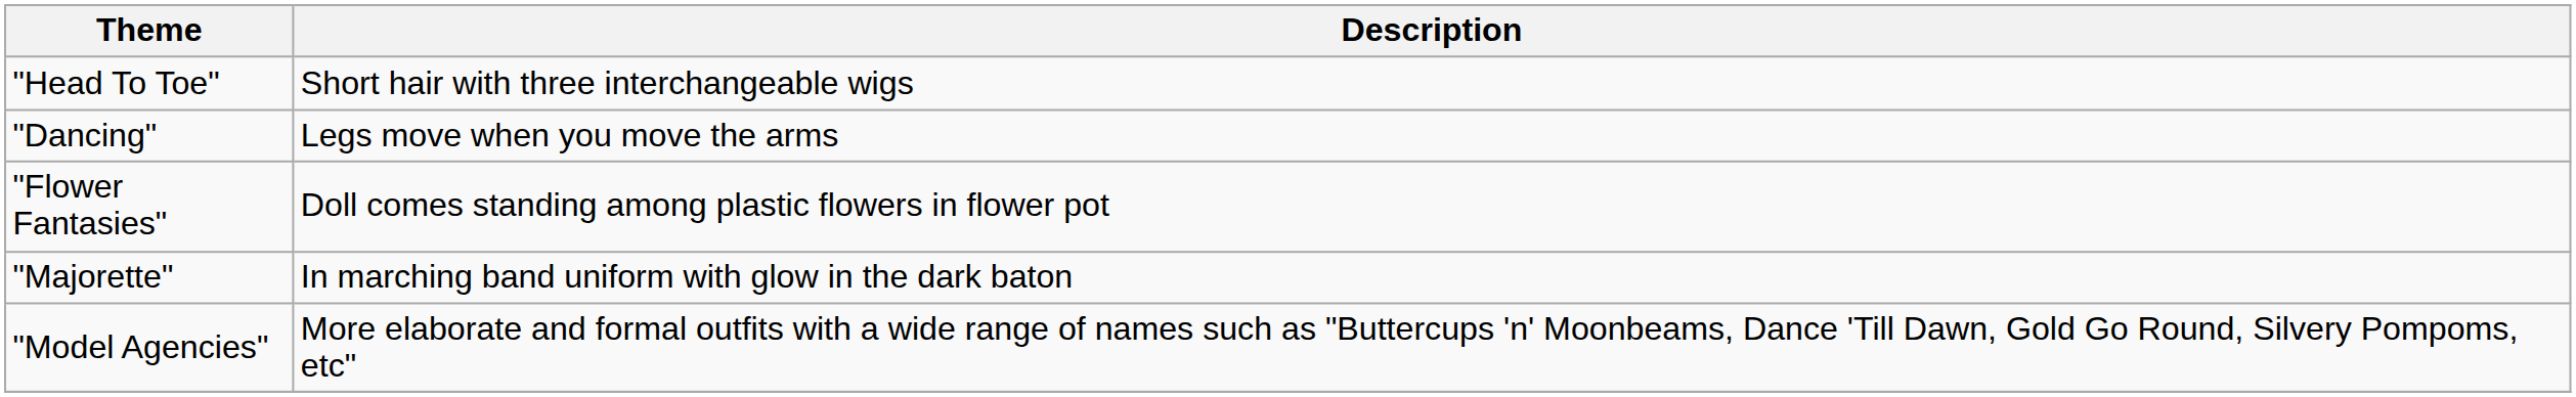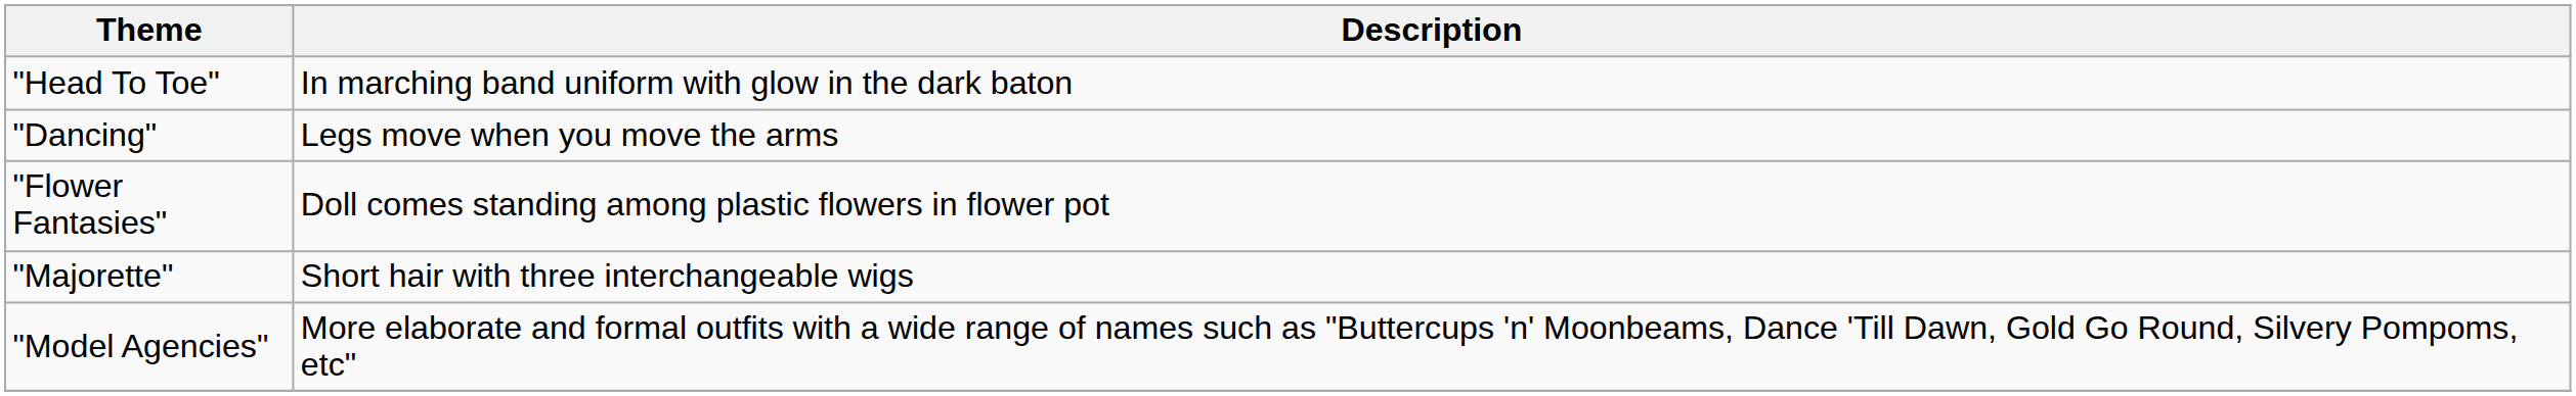"Head To Toe" | Description: Short hair with three interchangeable wigs -> In marching band uniform with glow in the dark baton
"Majorette" | Description: In marching band uniform with glow in the dark baton -> Short hair with three interchangeable wigs
